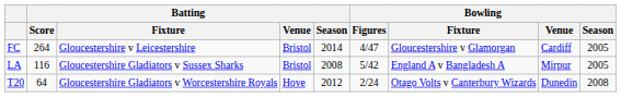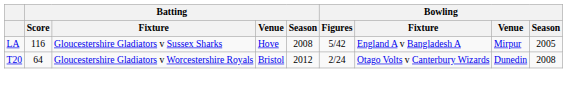- row: FC | 264 | Gloucestershire v Leicestershire | Bristol | 2014 | 4/47 | Gloucestershire v Glamorgan | Cardiff | 2005
LA | Batting / Venue: Bristol -> Hove
T20 | Batting / Venue: Hove -> Bristol
